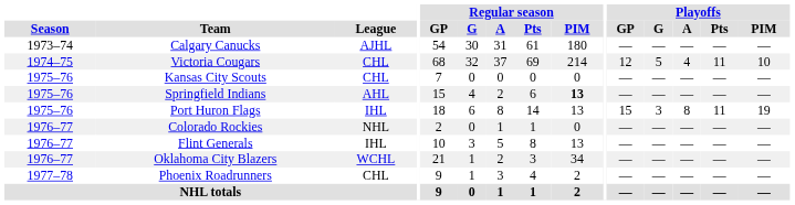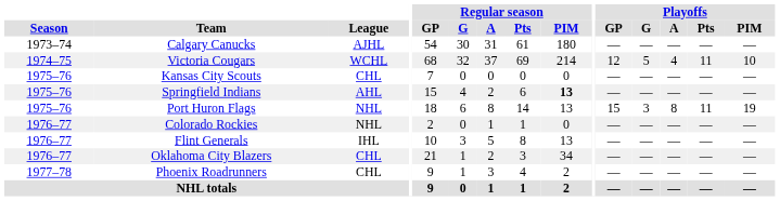Victoria Cougars | League: CHL -> WCHL
Port Huron Flags | League: IHL -> NHL
Oklahoma City Blazers | League: WCHL -> CHL
